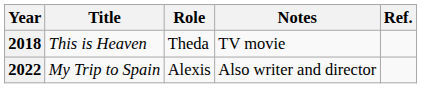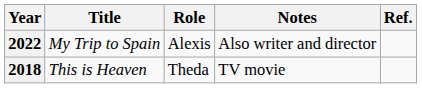rows swapped: 2018 <-> 2022
